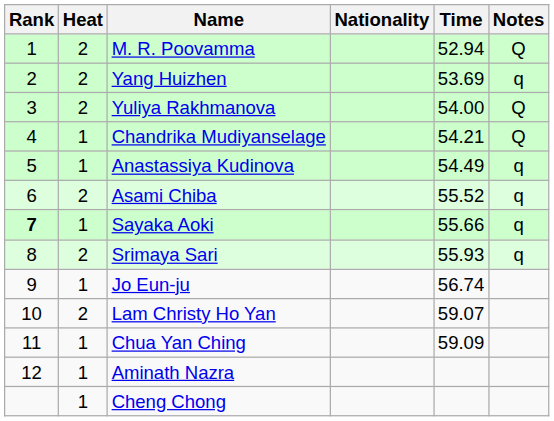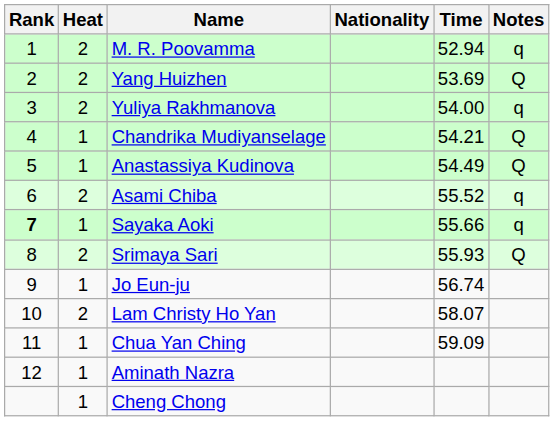M. R. Poovamma | Notes: Q -> q
Yang Huizhen | Notes: q -> Q
Yuliya Rakhmanova | Notes: Q -> q
Anastassiya Kudinova | Notes: q -> Q
Srimaya Sari | Notes: q -> Q
Lam Christy Ho Yan | Time: 59.07 -> 58.07
